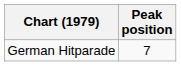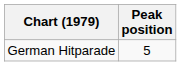German Hitparade | Peak position: 7 -> 5
